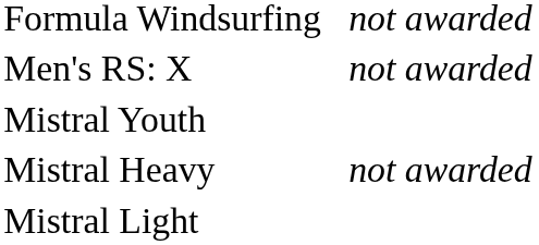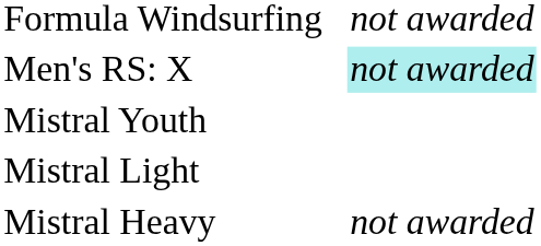Men's RS: X | column 4: no background -> paleturquoise background
rows swapped: Mistral Light <-> Mistral Heavy
